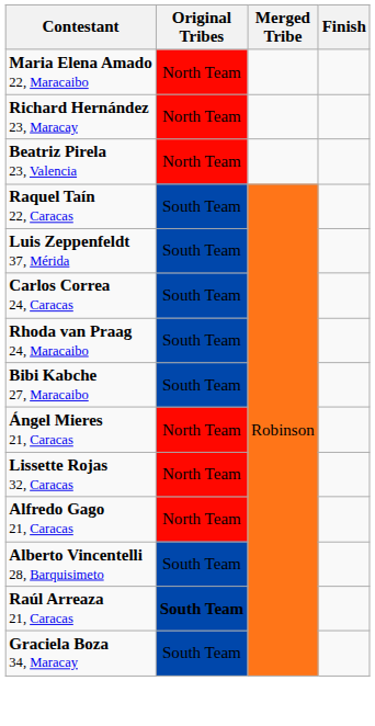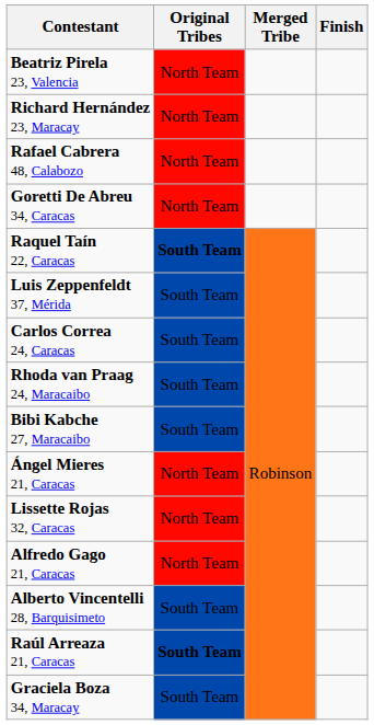- row: Maria Elena Amado 22, Maracaibo | North Team
rows swapped: Beatriz Pirela 23, Valencia <-> Richard Hernández 23, Maracay
+ row: Rafael Cabrera 48, Calabozo | North Team
+ row: Goretti De Abreu 34, Caracas | North Team
Raquel Taín 22, Caracas | Original Tribes: normal -> bold
